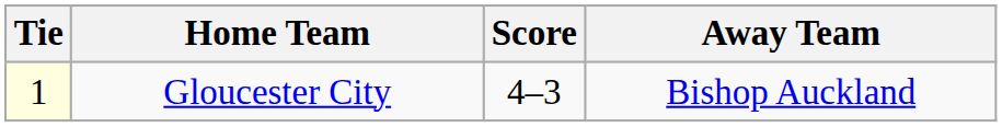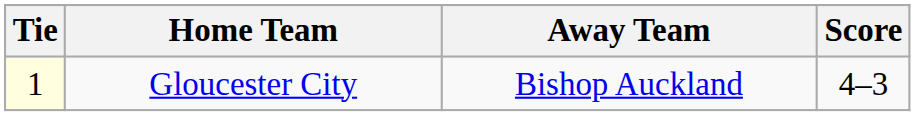columns swapped: Score <-> Away Team
